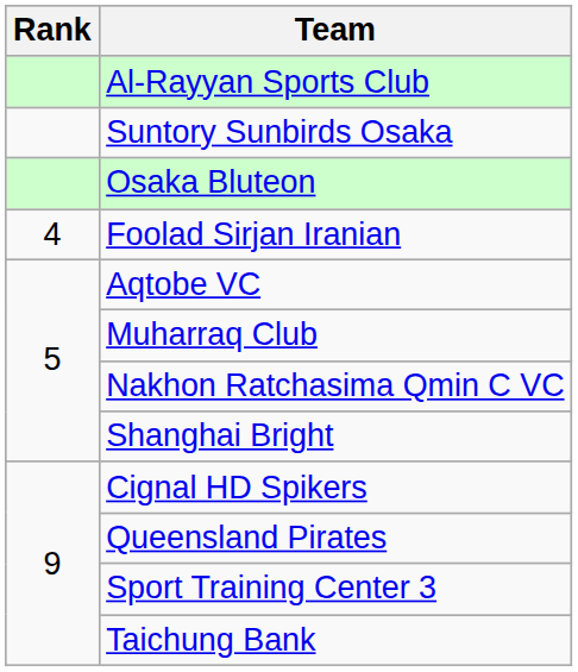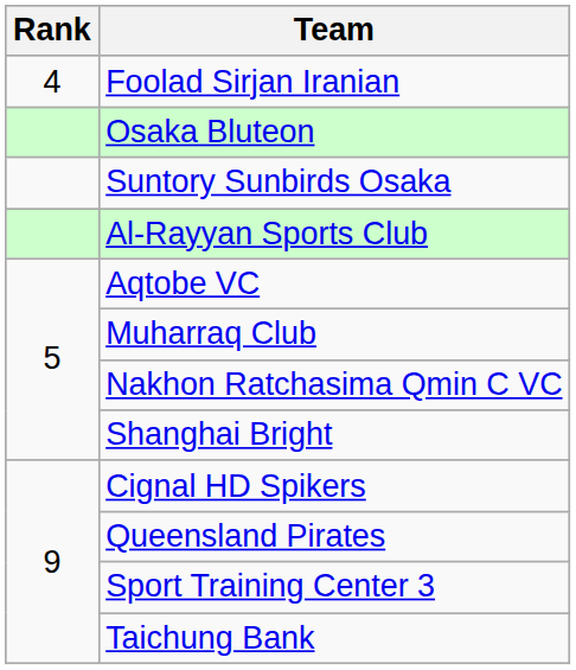rows swapped: Al-Rayyan Sports Club <-> Foolad Sirjan Iranian
rows swapped: Osaka Bluteon <-> Suntory Sunbirds Osaka
